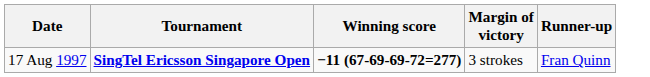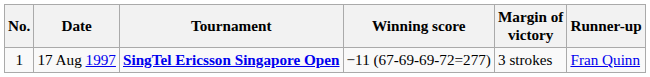+ column: No. | 1
17 Aug 1997 | Winning score: bold -> normal
